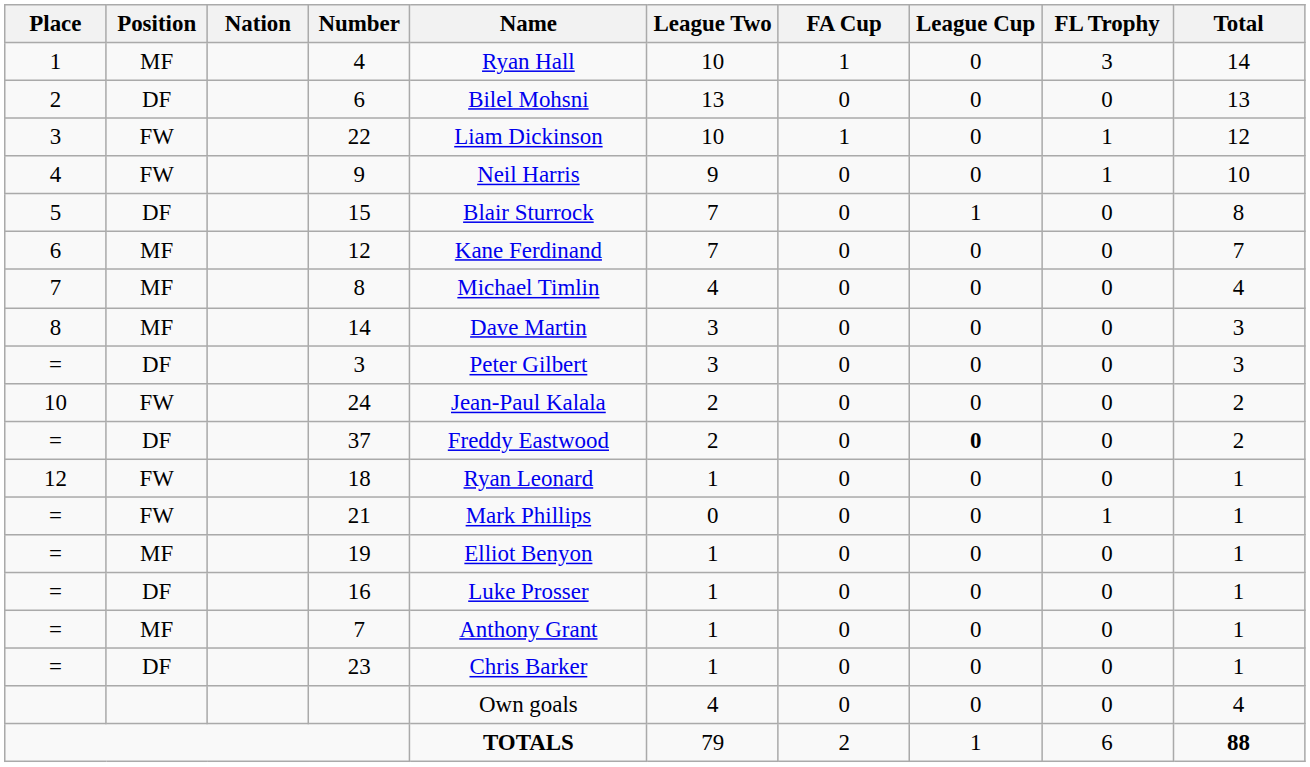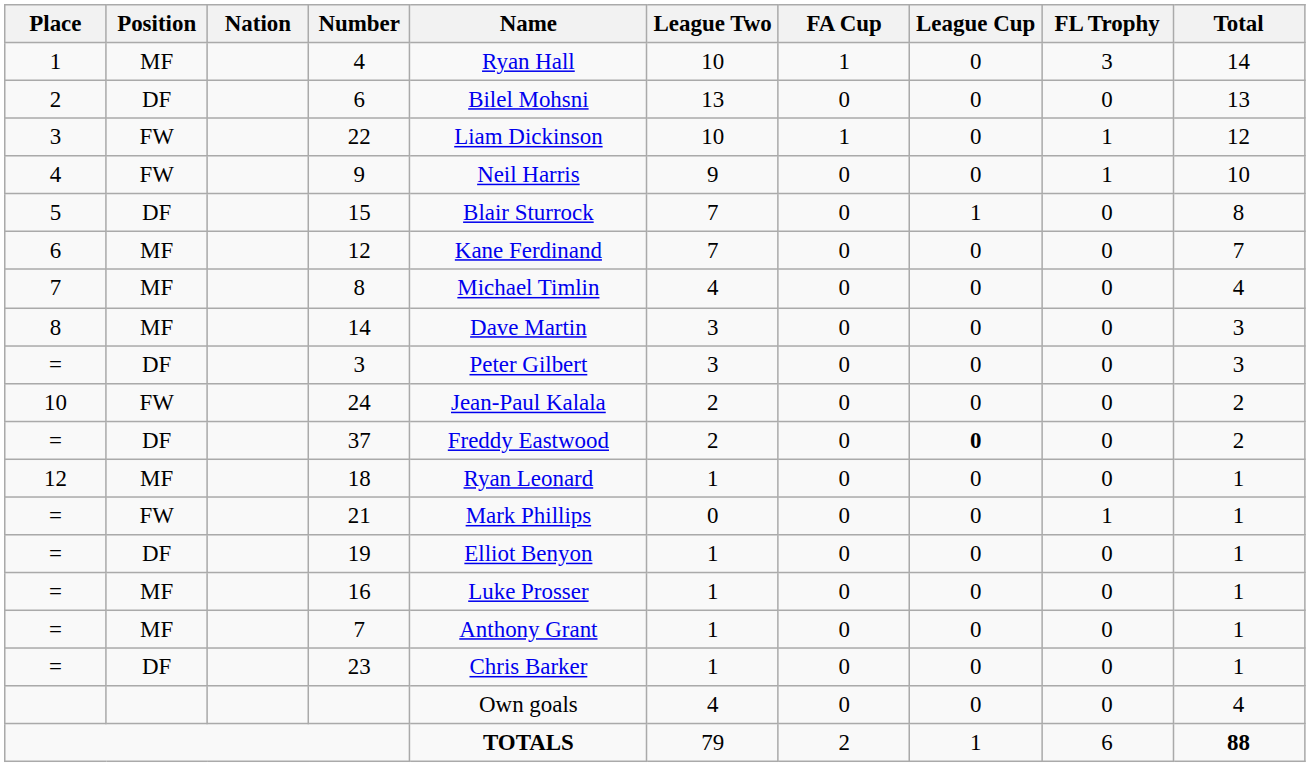18 | Position: FW -> MF
19 | Position: MF -> DF
16 | Position: DF -> MF
